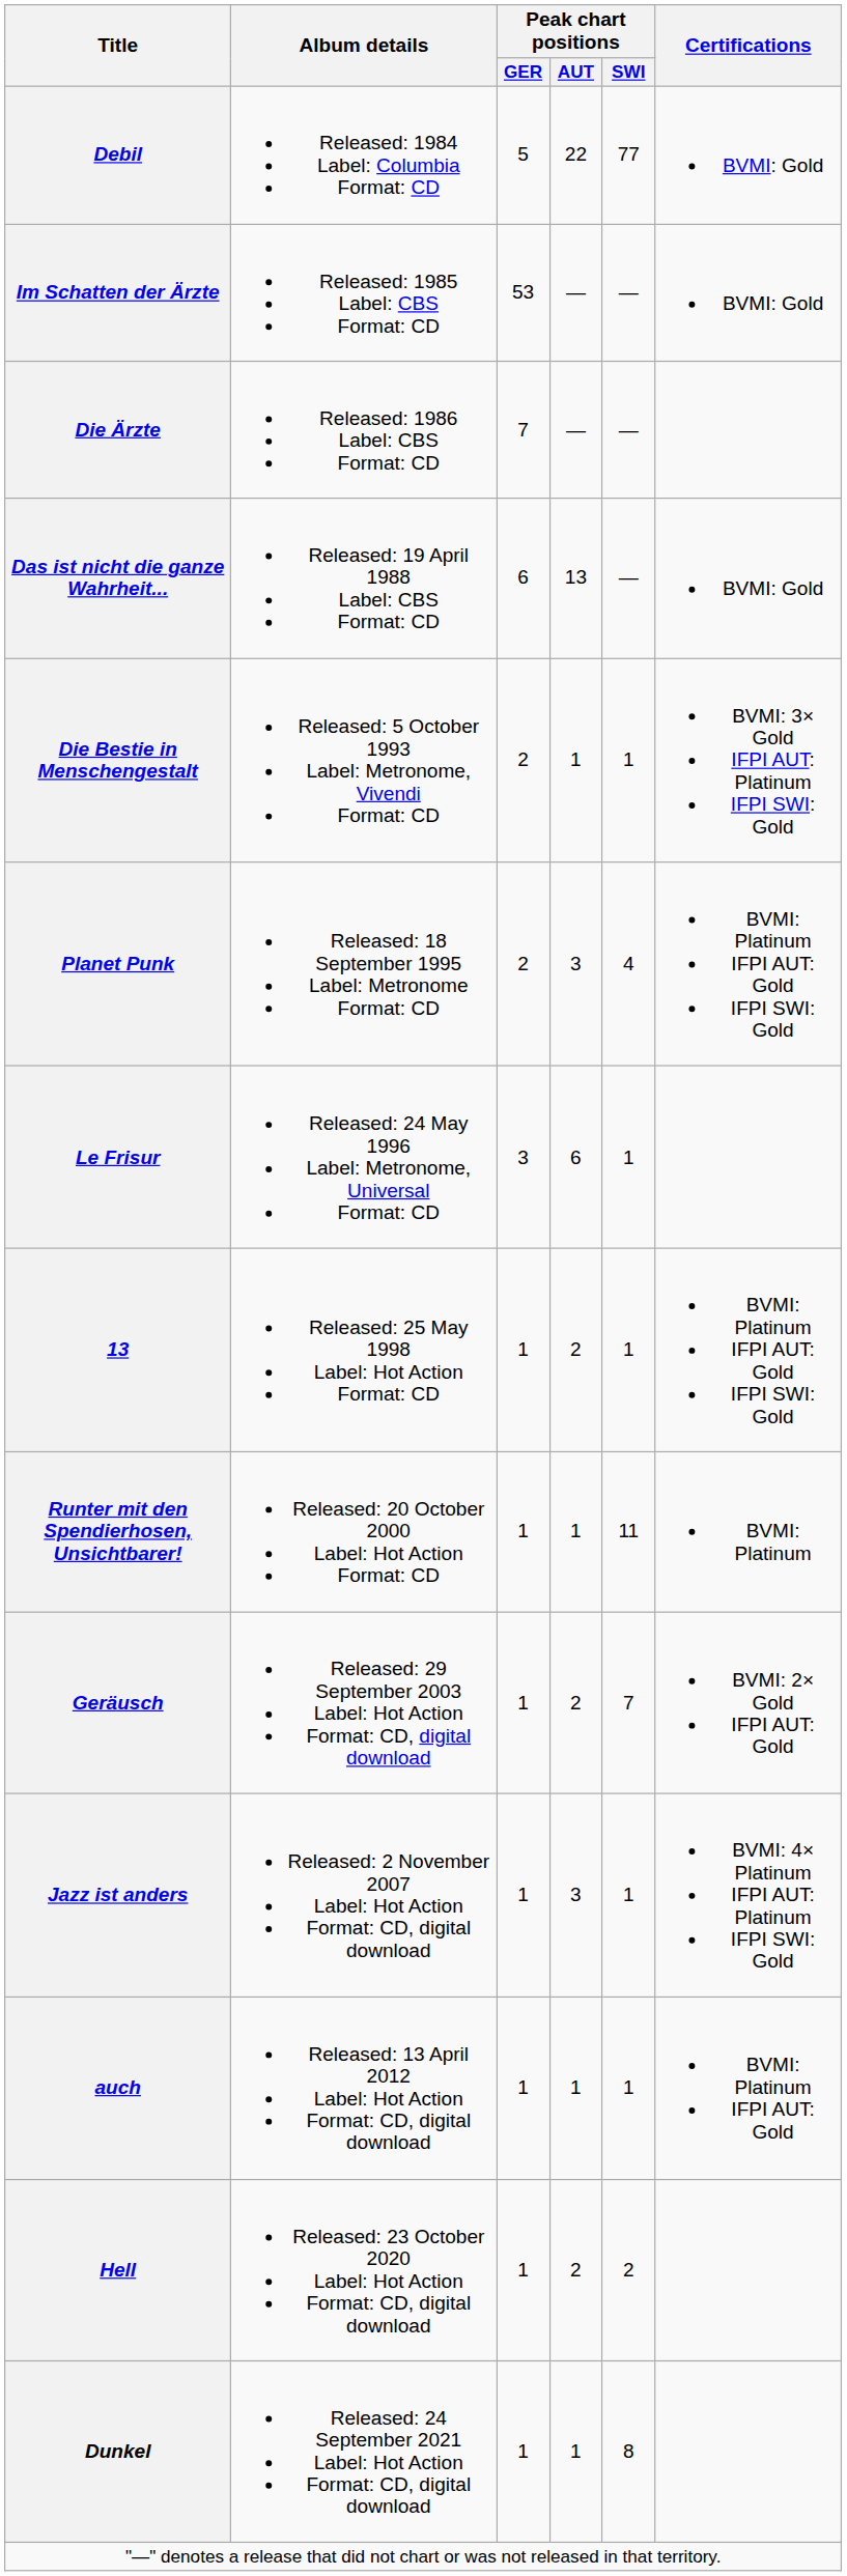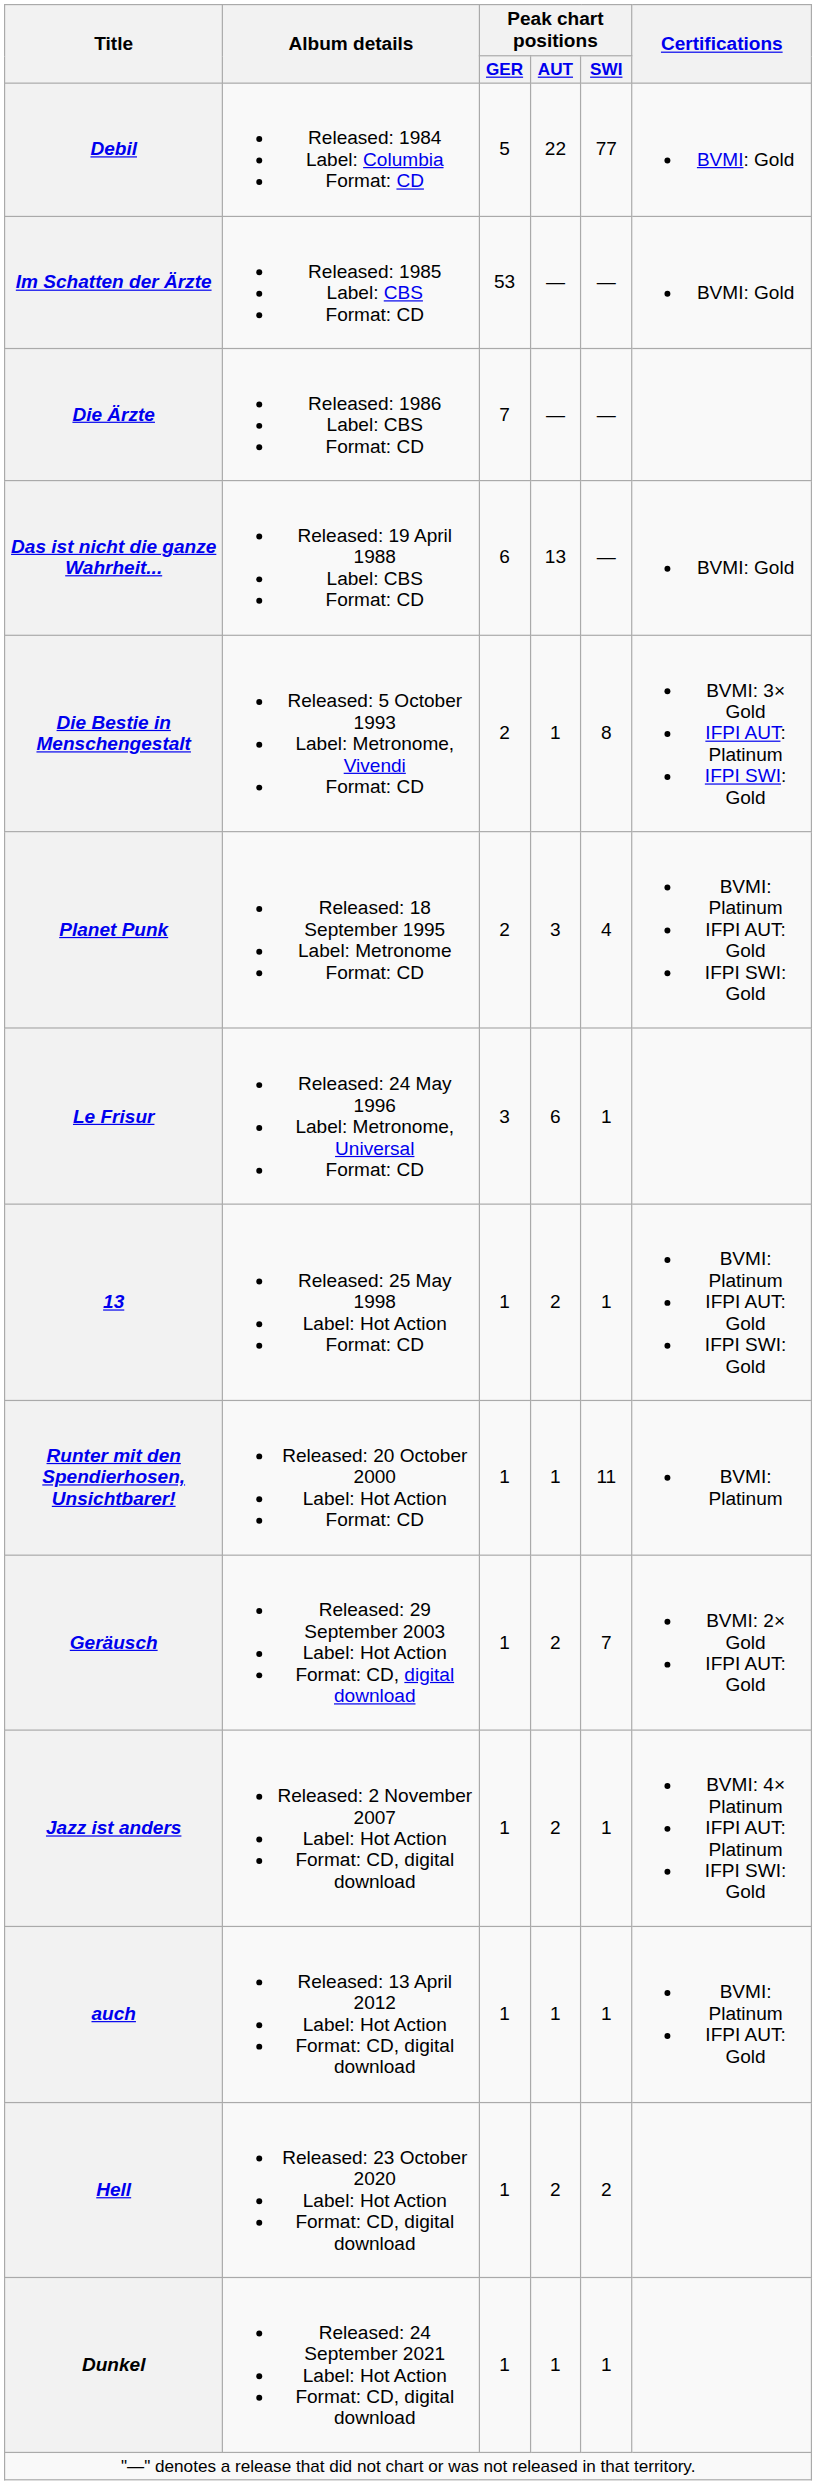Die Bestie in Menschengestalt | Peak chart positions / SWI: 1 -> 8
Jazz ist anders | Peak chart positions / AUT: 3 -> 2
Dunkel | Peak chart positions / SWI: 8 -> 1
